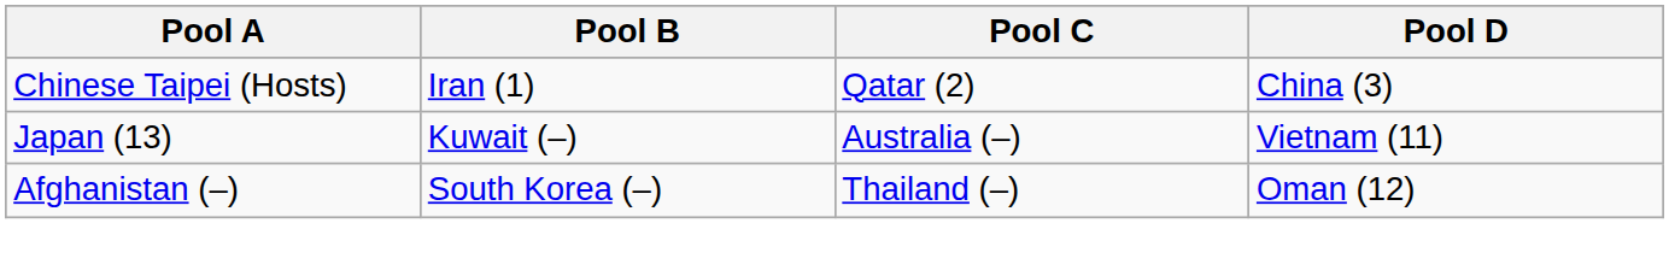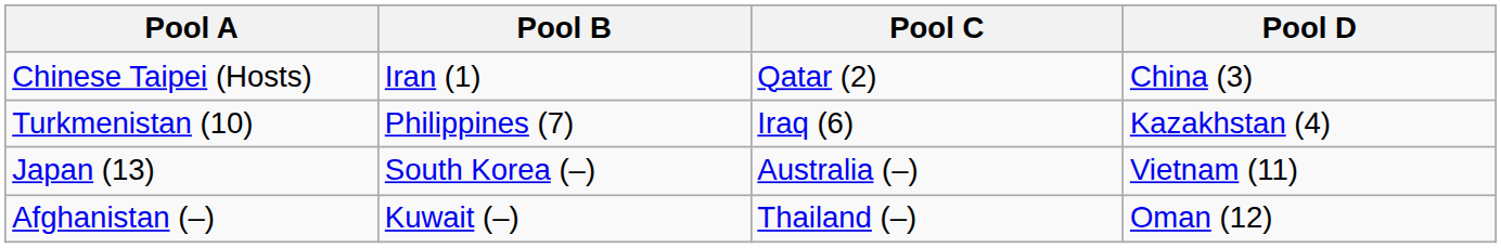+ row: Turkmenistan (10) | Philippines (7) | Iraq (6) | Kazakhstan (4)
Japan (13) | Pool B: Kuwait (–) -> South Korea (–)
Afghanistan (–) | Pool B: South Korea (–) -> Kuwait (–)
